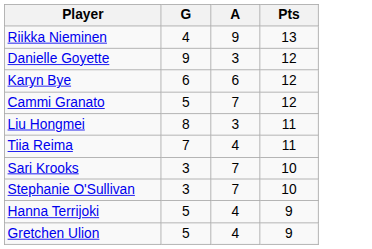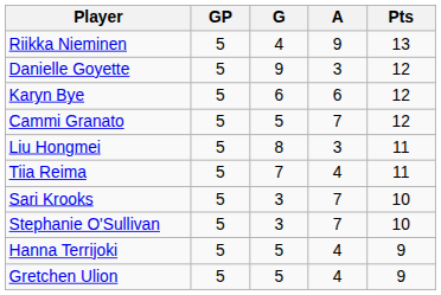+ column: GP | 5 | 5 | 5 | 5 | 5 | 5 | 5 | 5 | 5 | 5
